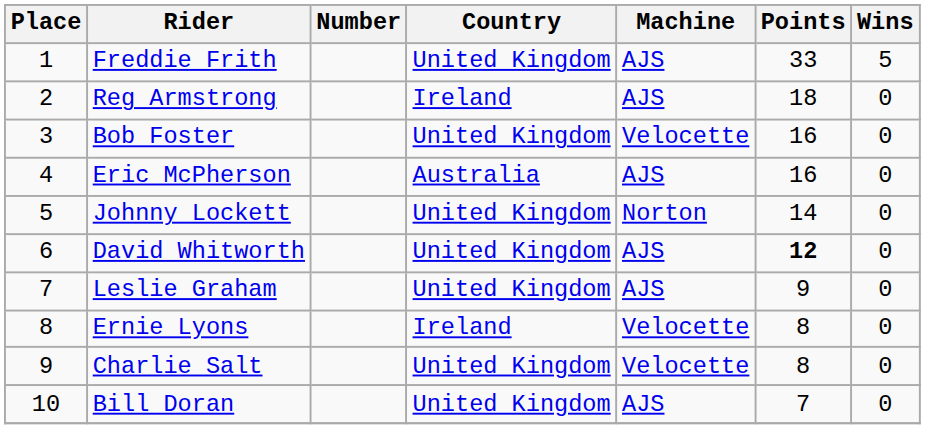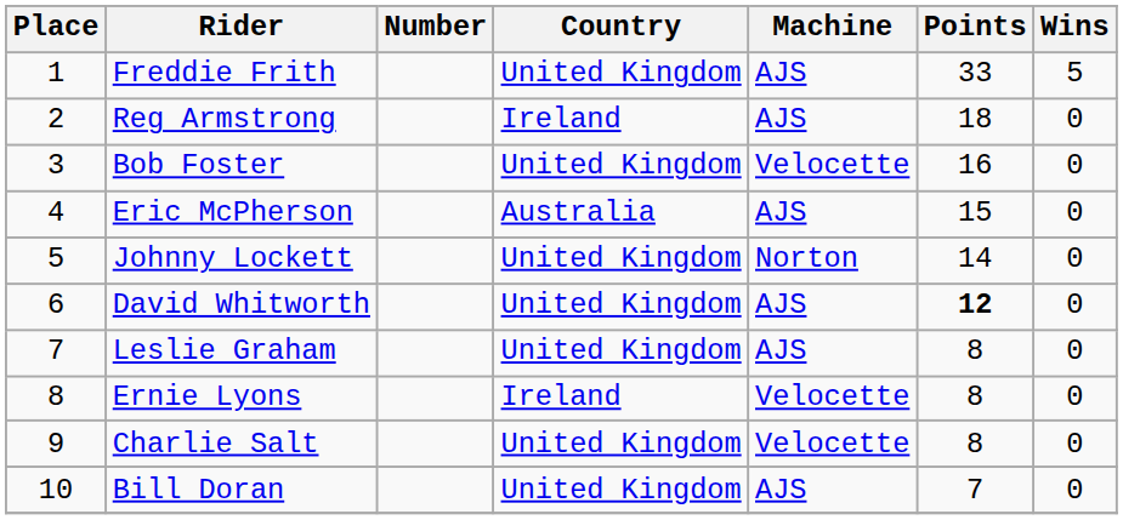Eric McPherson | Points: 16 -> 15
Leslie Graham | Points: 9 -> 8
